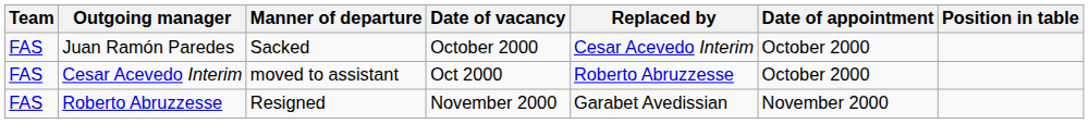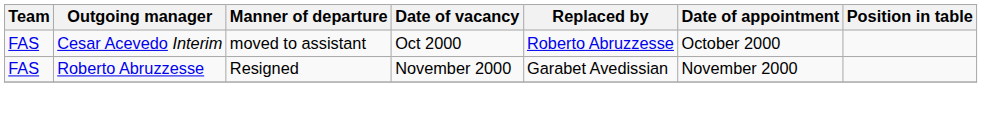- row: FAS | Juan Ramón Paredes | Sacked | October 2000 | Cesar Acevedo Interim | October 2000
